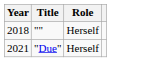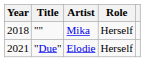+ column: Artist | Mika | Elodie
